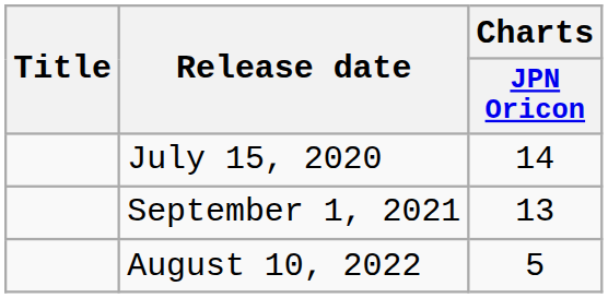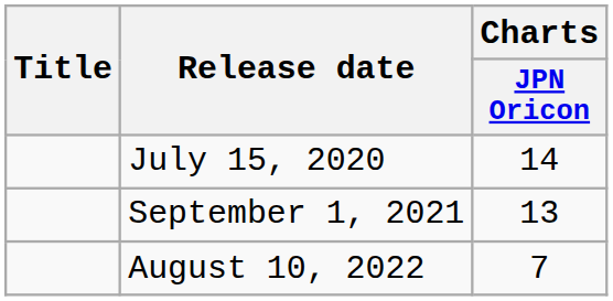August 10, 2022 | Charts / JPN Oricon: 5 -> 7
